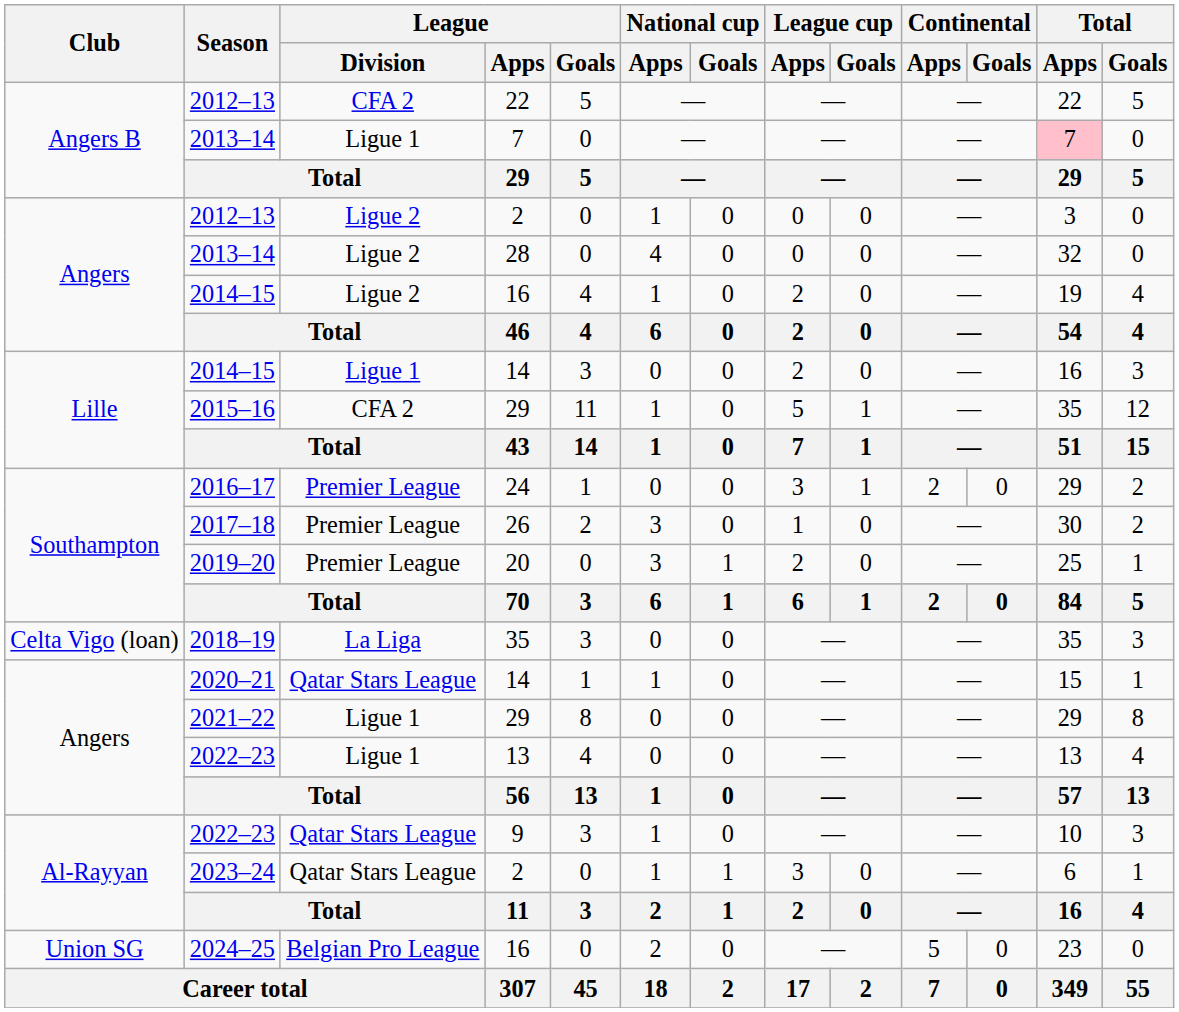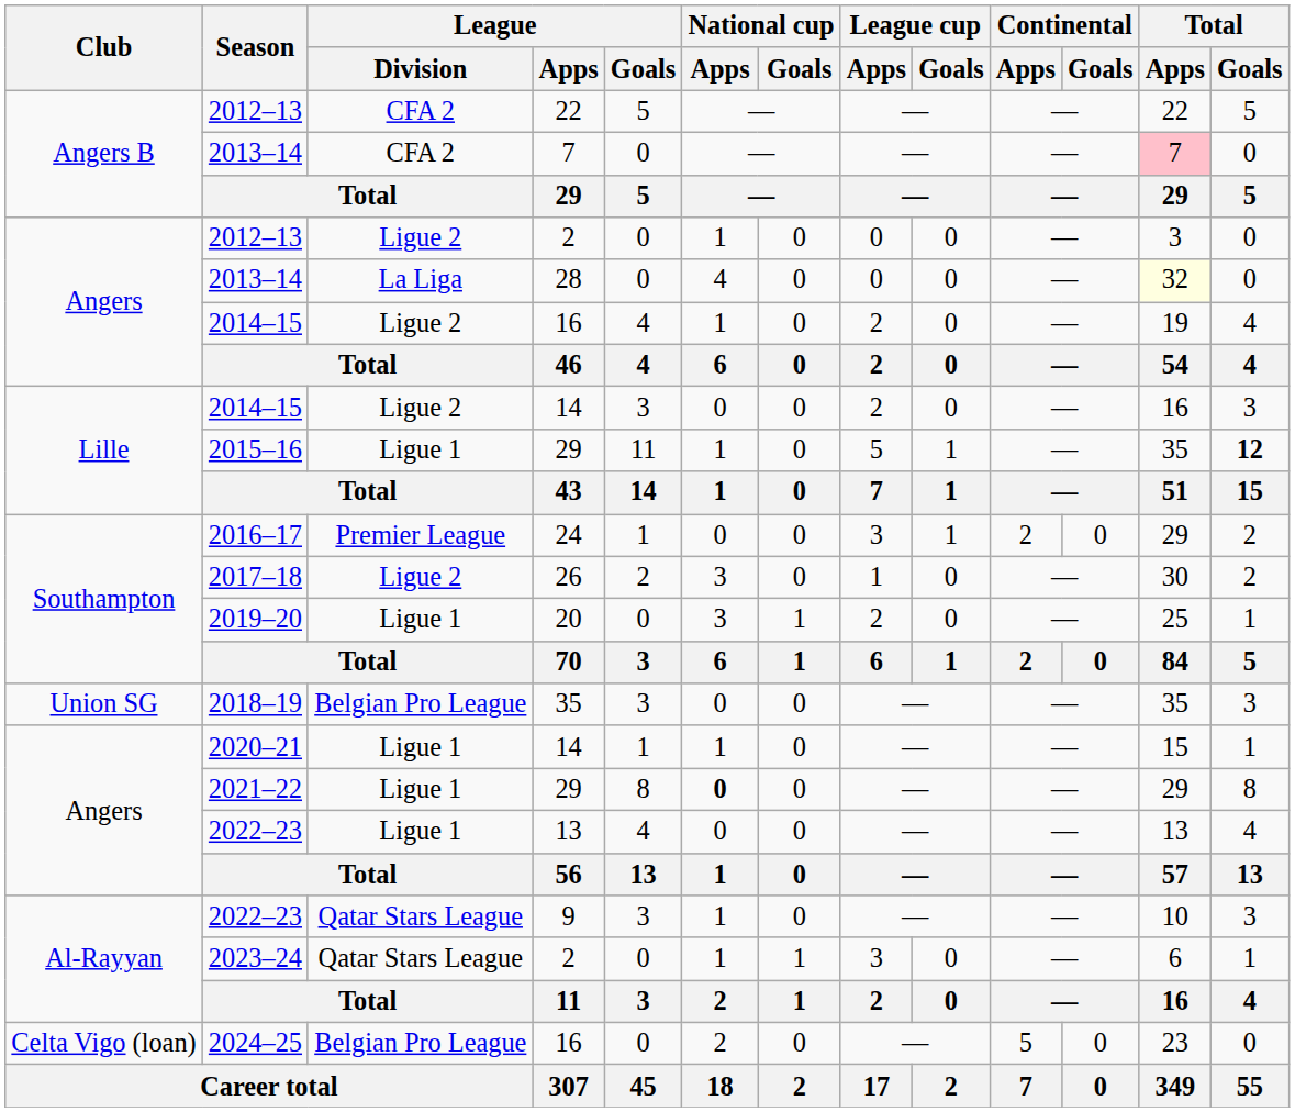2013–14 / 7 | League / Division: Ligue 1 -> CFA 2
2013–14 / 28 | League / Division: Ligue 2 -> La Liga
2013–14 / 28 | Total / Apps: no background -> lightyellow background
2014–15 / 14 | League / Division: Ligue 1 -> Ligue 2
2015–16 | League / Division: CFA 2 -> Ligue 1
2015–16 | Total / Goals: normal -> bold
2017–18 | League / Division: Premier League -> Ligue 2
2019–20 | League / Division: Premier League -> Ligue 1
2018–19 | Club: Celta Vigo (loan) -> Union SG
2018–19 | League / Division: La Liga -> Belgian Pro League
2020–21 | League / Division: Qatar Stars League -> Ligue 1
2021–22 | National cup / Apps: normal -> bold
2024–25 | Club: Union SG -> Celta Vigo (loan)
